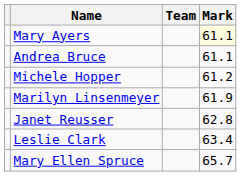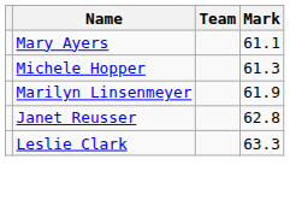Mary Ayers | Mark: lightyellow background -> no background
- row: Andrea Bruce | 61.1
Michele Hopper | Mark: 61.2 -> 61.3
Leslie Clark | Mark: 63.4 -> 63.3
- row: Mary Ellen Spruce | 65.7
